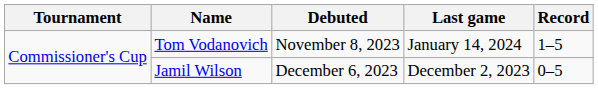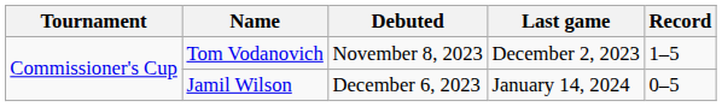Tom Vodanovich | Last game: January 14, 2024 -> December 2, 2023
Jamil Wilson | Last game: December 2, 2023 -> January 14, 2024
